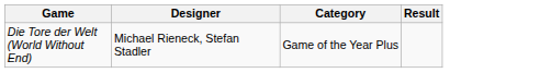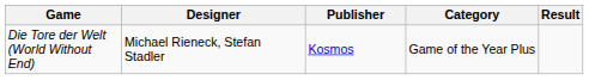+ column: Publisher | Kosmos
